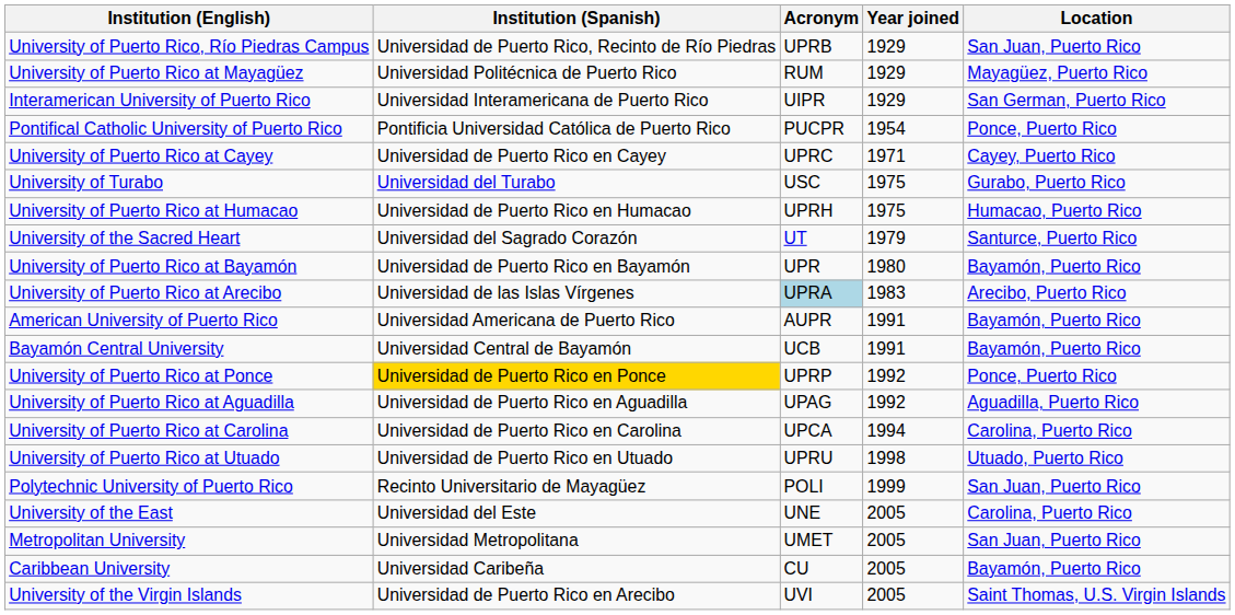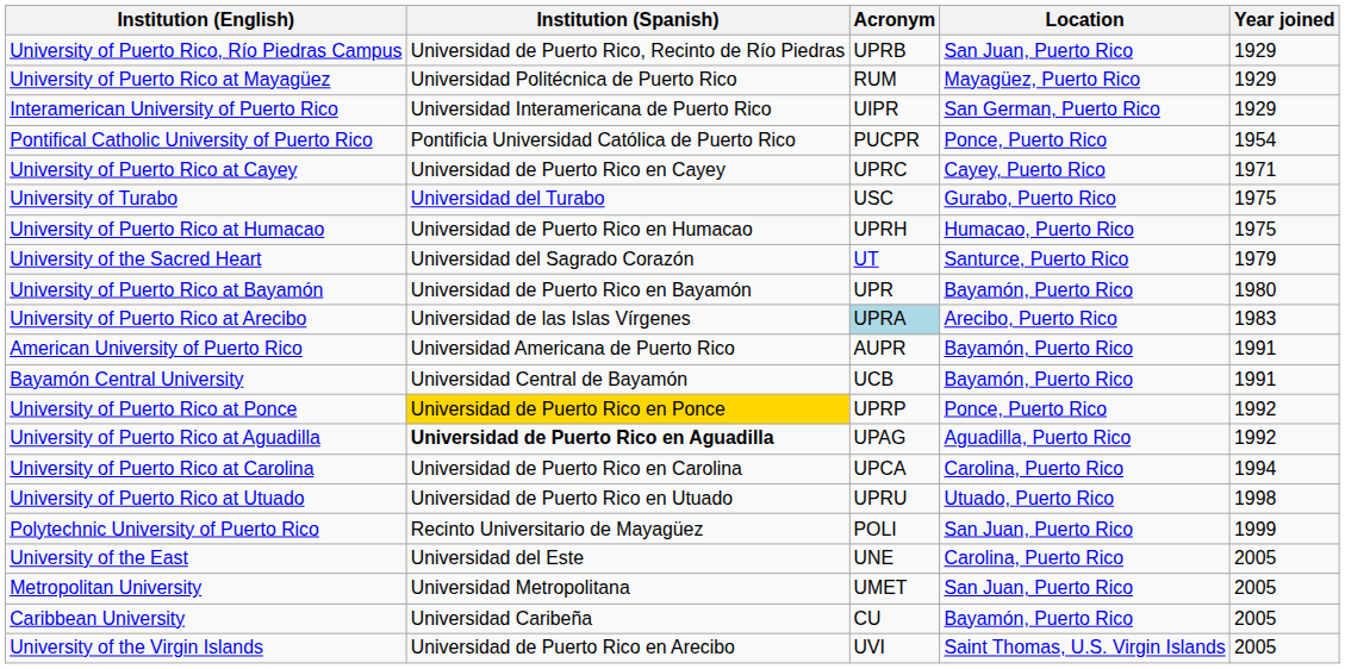columns swapped: Location <-> Year joined
University of Puerto Rico at Aguadilla | Institution (Spanish): normal -> bold
